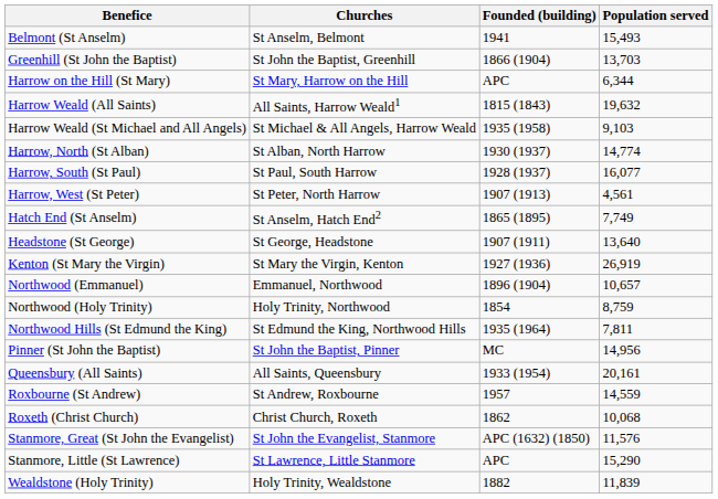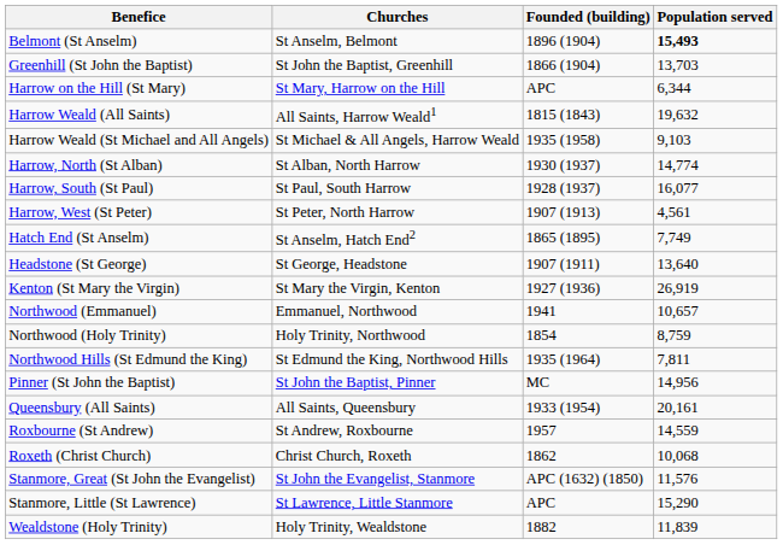Belmont (St Anselm) | Founded (building): 1941 -> 1896 (1904)
Belmont (St Anselm) | Population served: normal -> bold
Northwood (Emmanuel) | Founded (building): 1896 (1904) -> 1941
